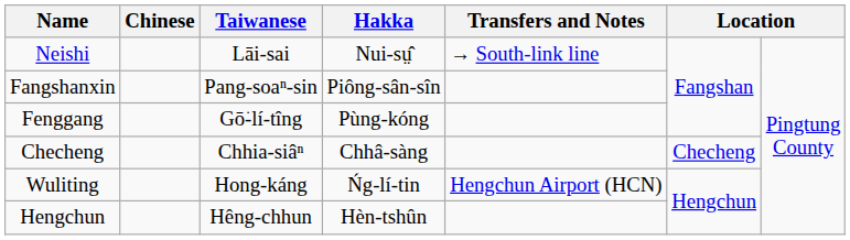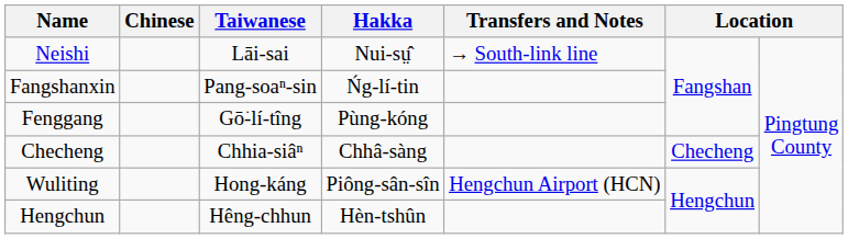Fangshanxin | Hakka: Piông-sân-sîn -> Ńg-lí-tin
Wuliting | Hakka: Ńg-lí-tin -> Piông-sân-sîn
